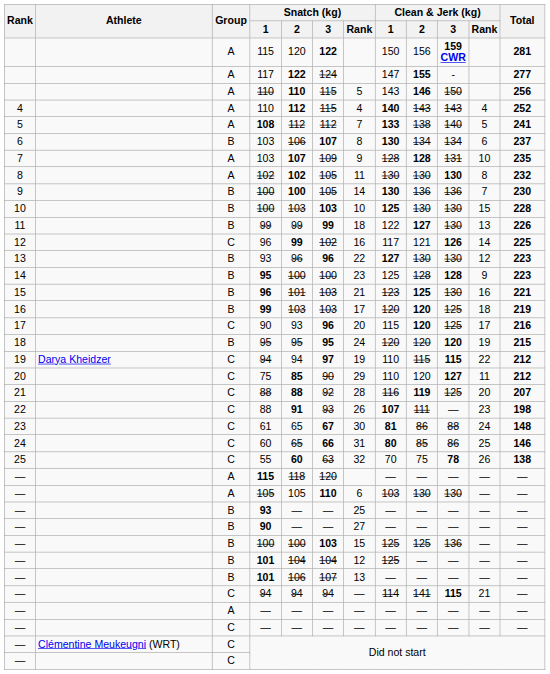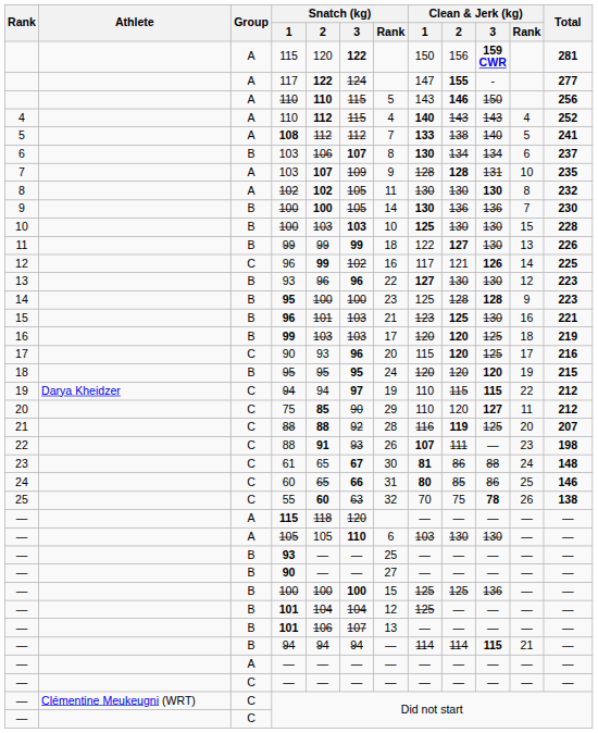— / 100 | Snatch (kg) / 3: 103 -> 100
— / 94 | Group: C -> B
— / 94 | Clean & Jerk (kg) / 2: 141 -> 114
